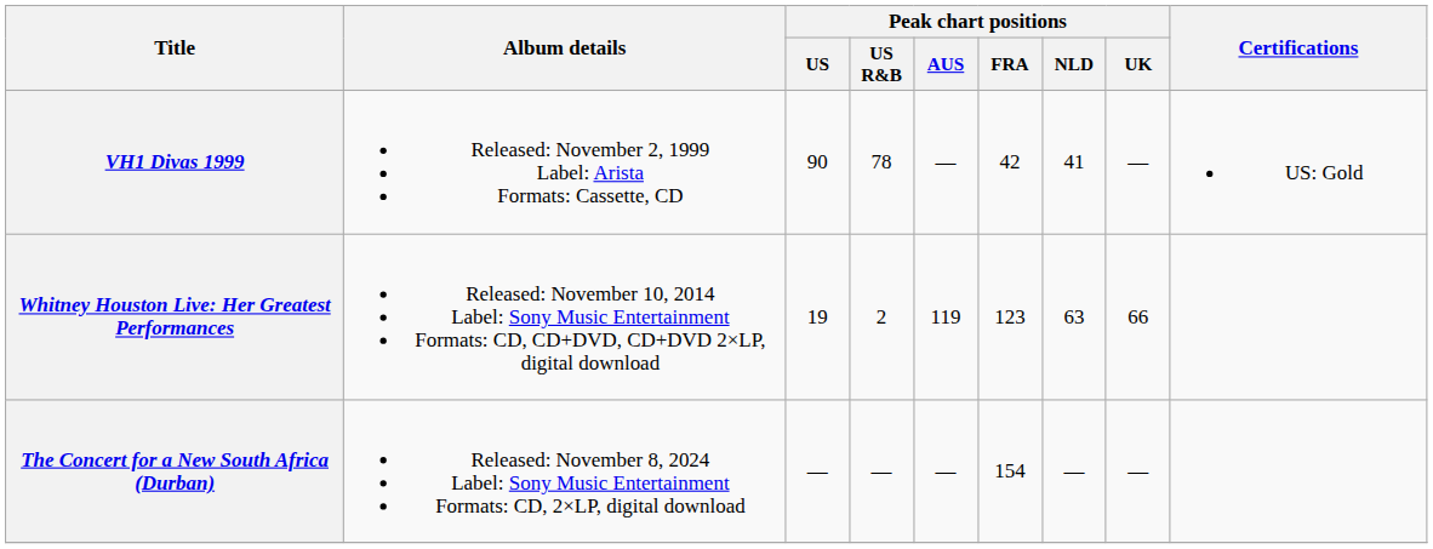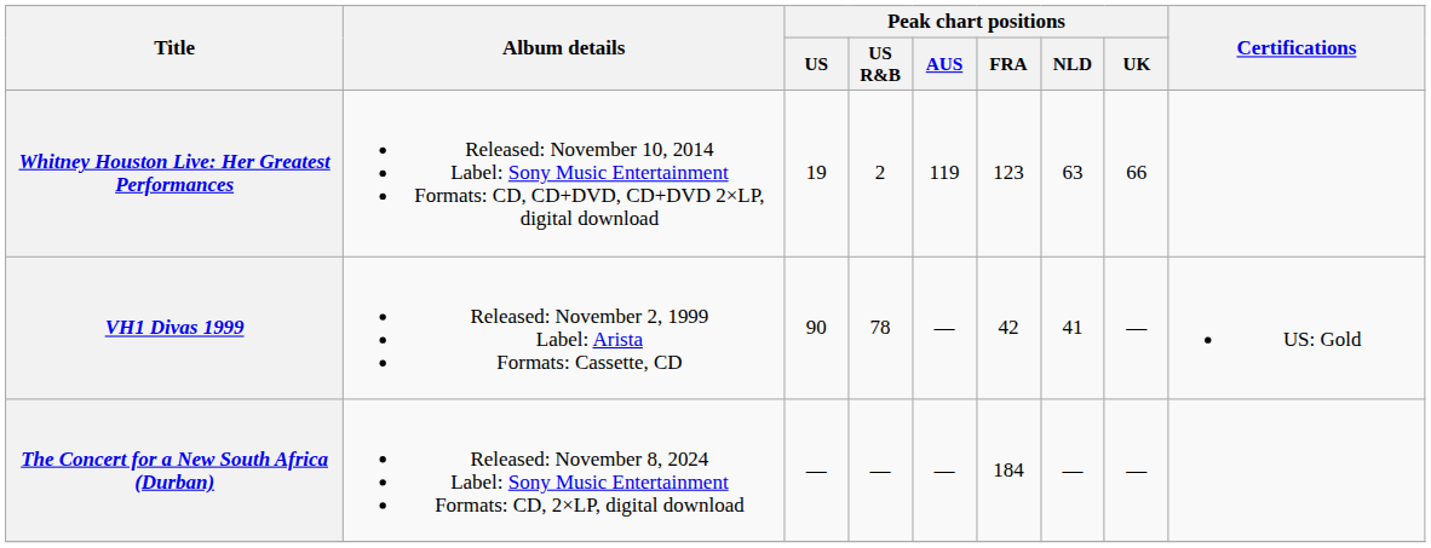rows swapped: VH1 Divas 1999 <-> Whitney Houston Live: Her Greatest Performances
The Concert for a New South Africa (Durban) | Peak chart positions / FRA: 154 -> 184
